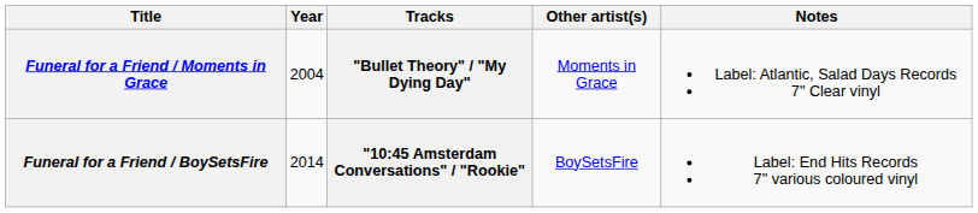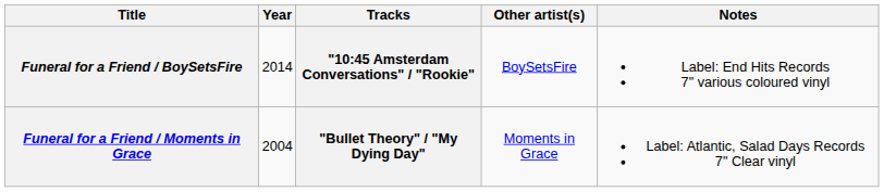rows swapped: Funeral for a Friend / Moments in Grace <-> Funeral for a Friend / BoySetsFire
